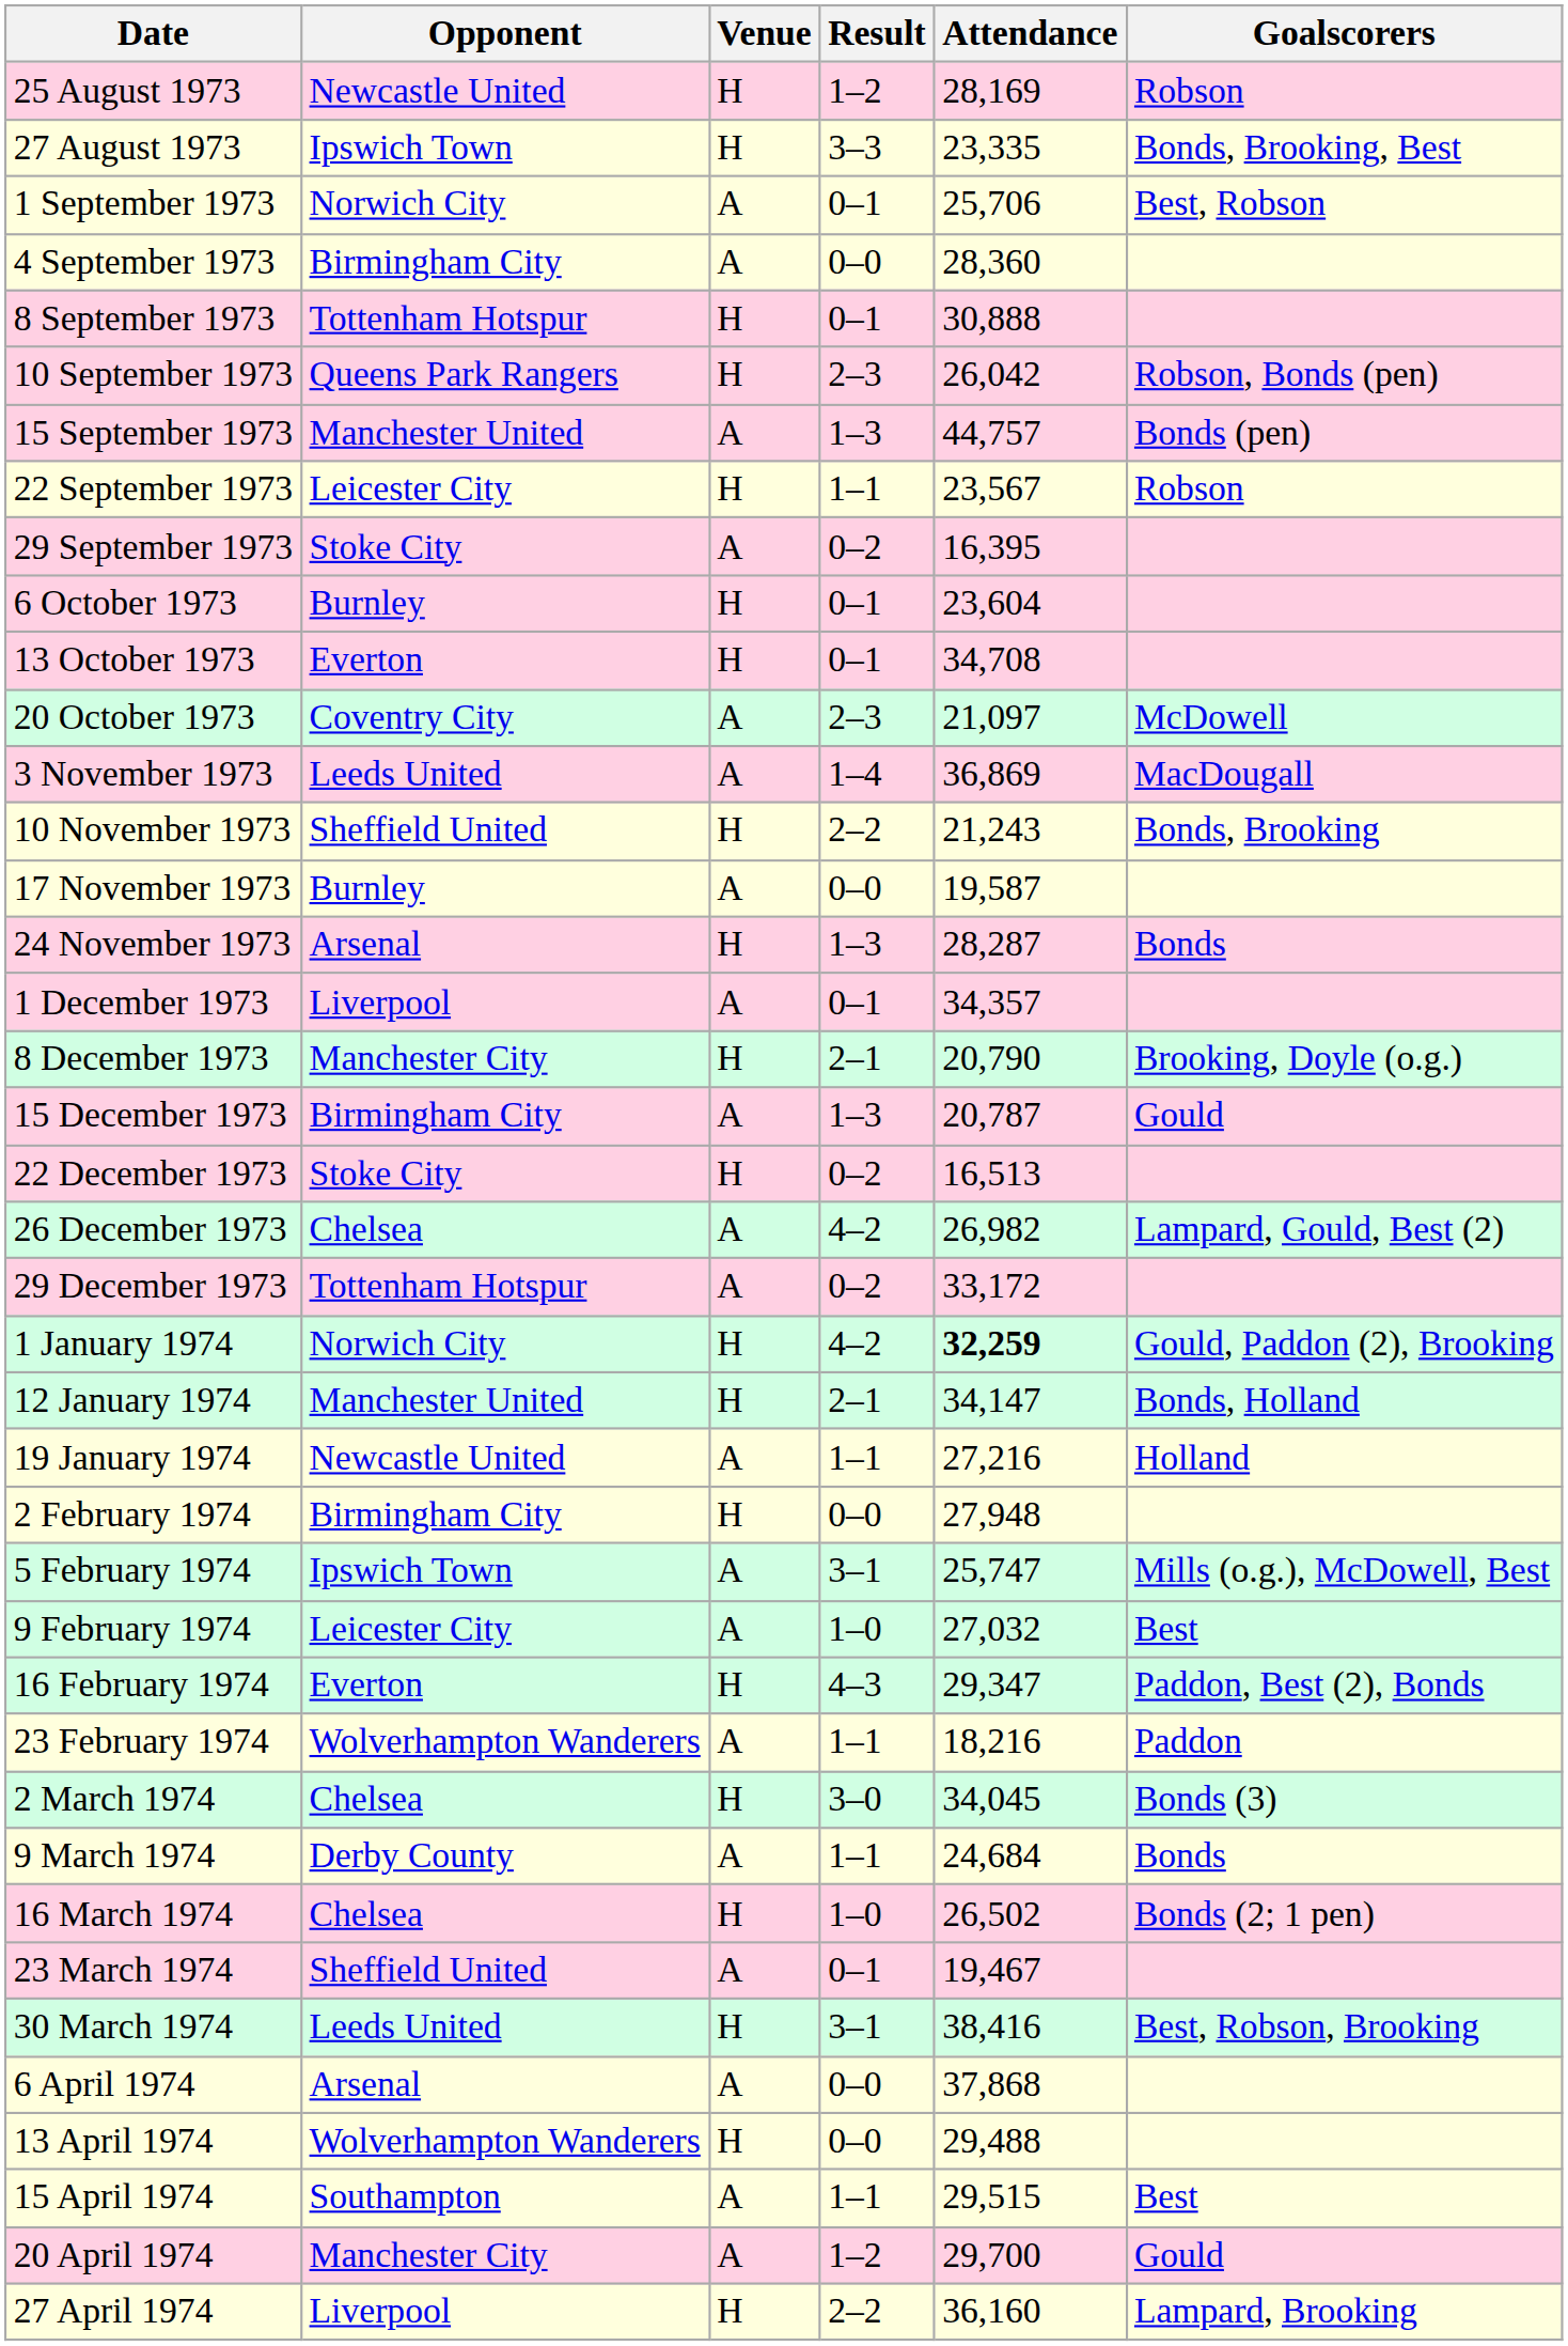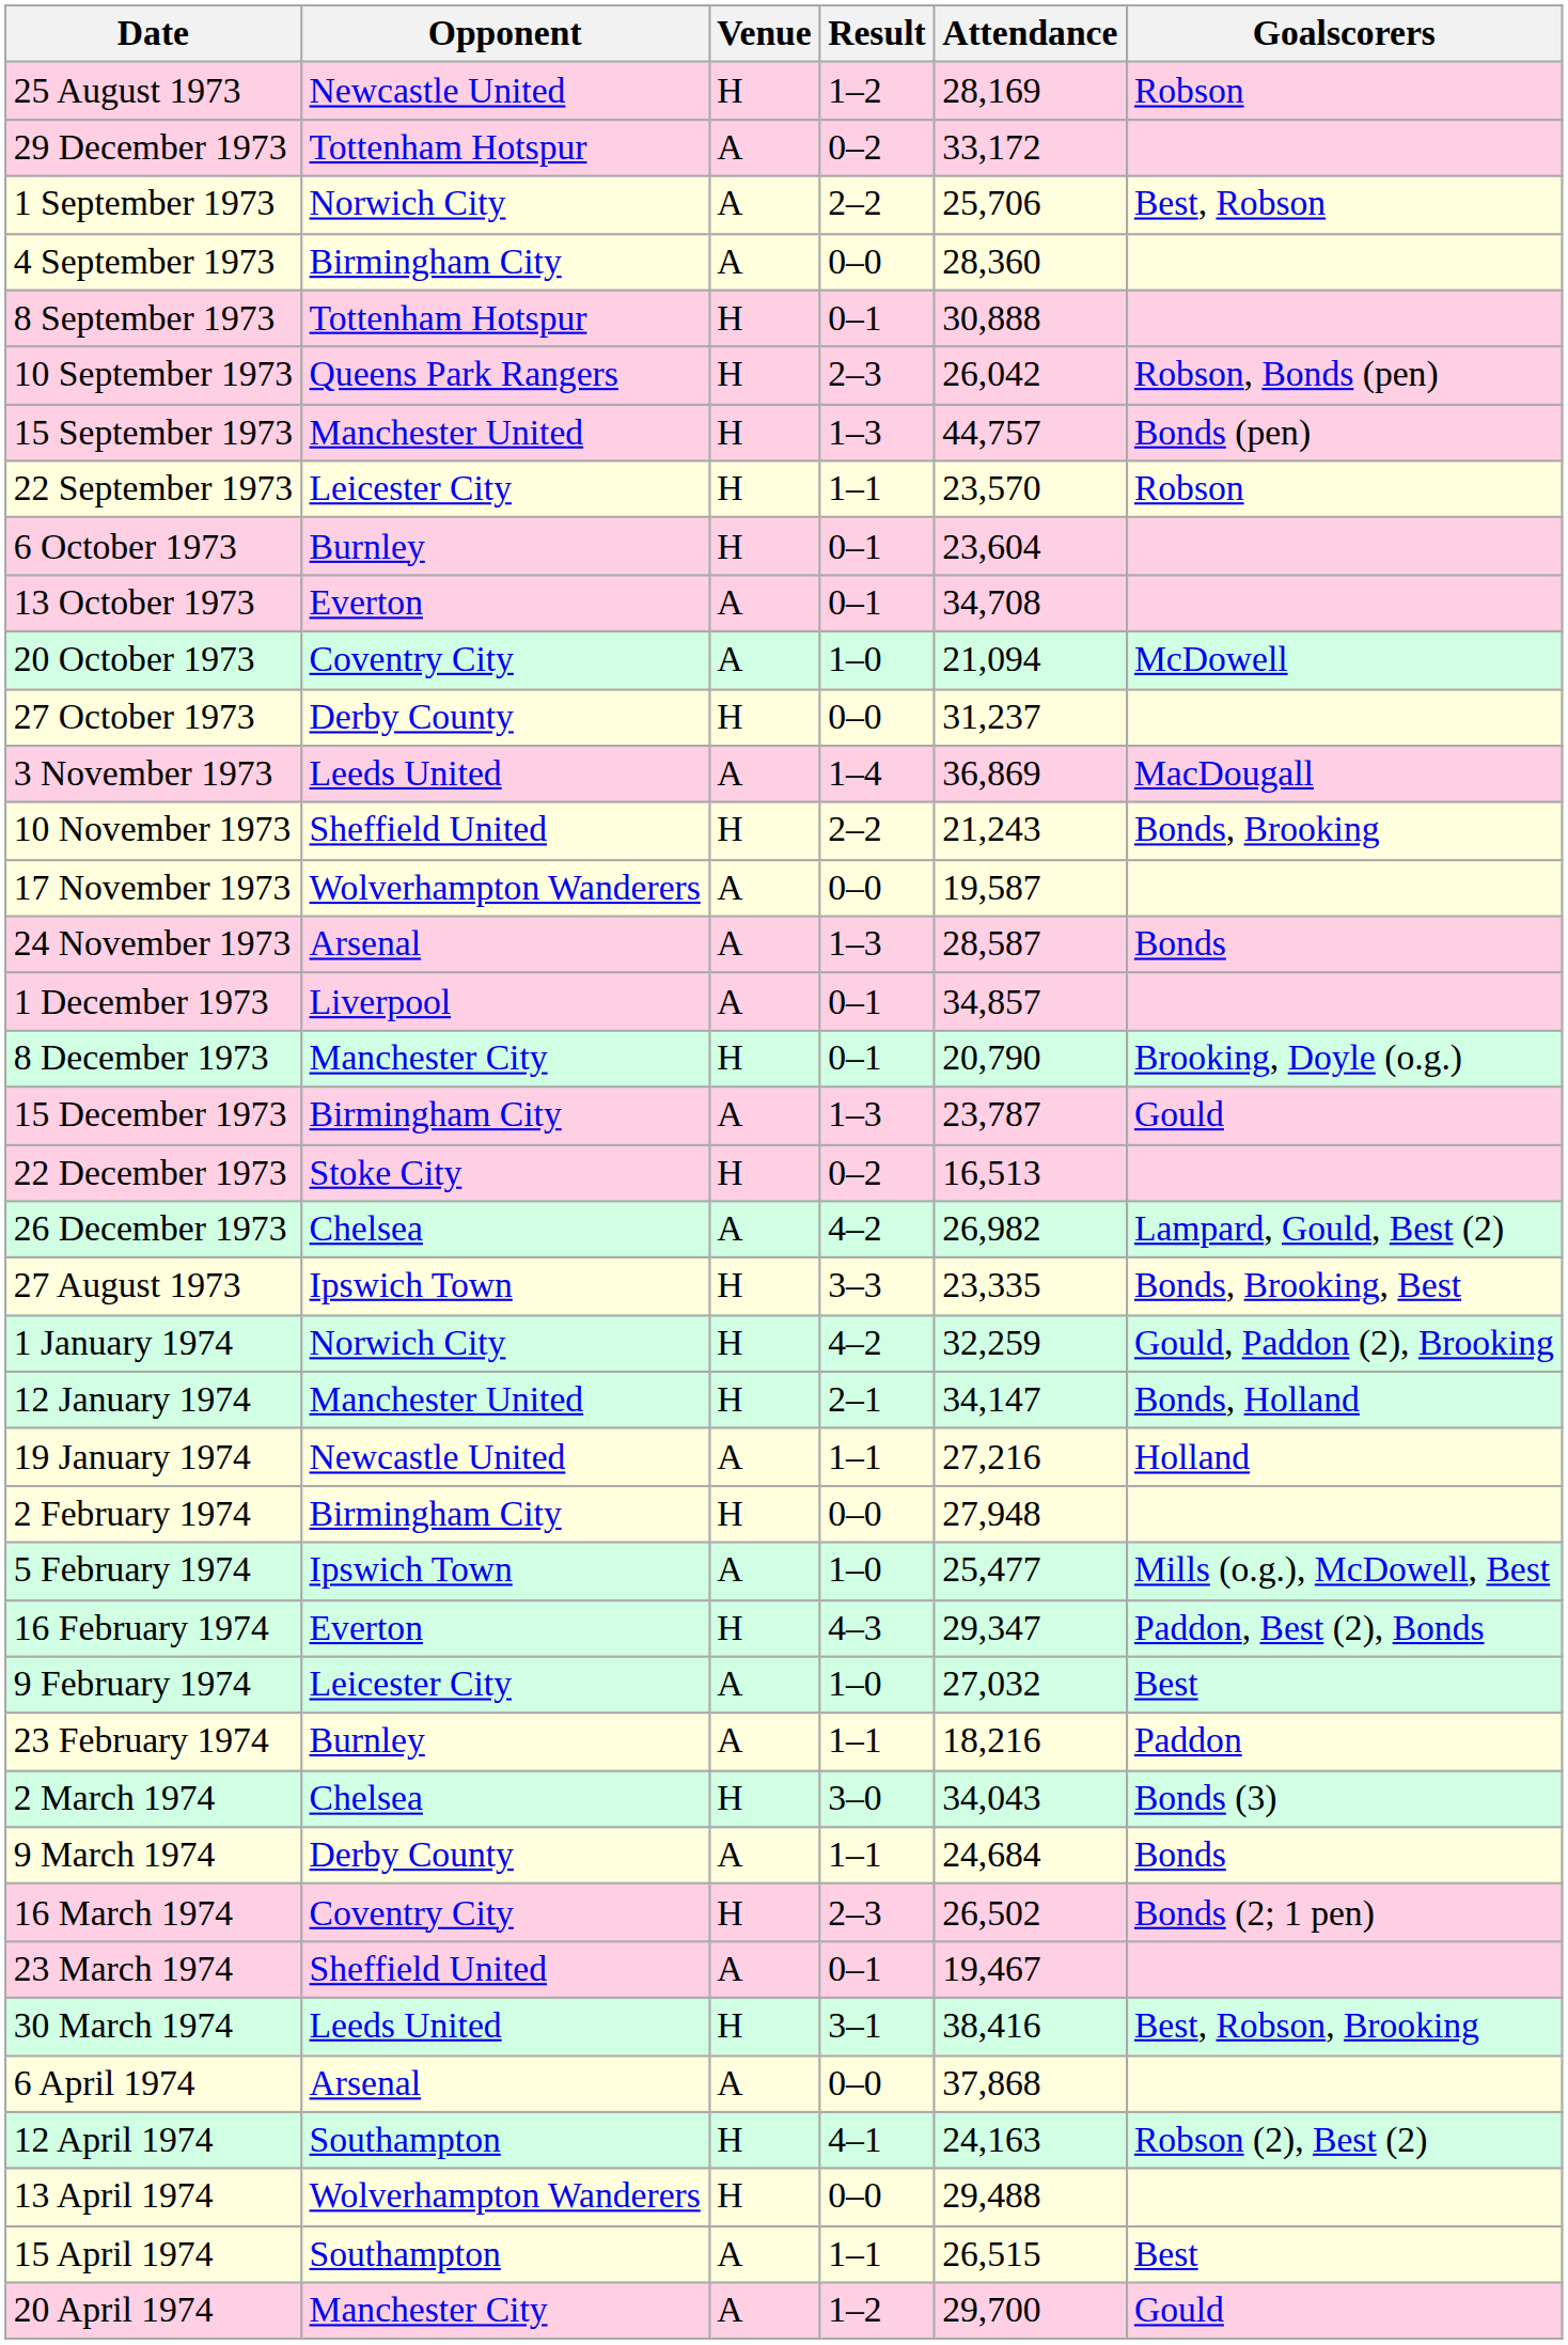rows swapped: 27 August 1973 <-> 29 December 1973
1 September 1973 | Result: 0–1 -> 2–2
15 September 1973 | Venue: A -> H
22 September 1973 | Attendance: 23,567 -> 23,570
- row: 29 September 1973 | Stoke City | A | 0–2 | 16,395
13 October 1973 | Venue: H -> A
20 October 1973 | Result: 2–3 -> 1–0
20 October 1973 | Attendance: 21,097 -> 21,094
+ row: 27 October 1973 | Derby County | H | 0–0 | 31,237
17 November 1973 | Opponent: Burnley -> Wolverhampton Wanderers
24 November 1973 | Venue: H -> A
24 November 1973 | Attendance: 28,287 -> 28,587
1 December 1973 | Attendance: 34,357 -> 34,857
8 December 1973 | Result: 2–1 -> 0–1
15 December 1973 | Attendance: 20,787 -> 23,787
1 January 1974 | Attendance: bold -> normal
5 February 1974 | Result: 3–1 -> 1–0
5 February 1974 | Attendance: 25,747 -> 25,477
rows swapped: 9 February 1974 <-> 16 February 1974
23 February 1974 | Opponent: Wolverhampton Wanderers -> Burnley
2 March 1974 | Attendance: 34,045 -> 34,043
16 March 1974 | Opponent: Chelsea -> Coventry City
16 March 1974 | Result: 1–0 -> 2–3
+ row: 12 April 1974 | Southampton | H | 4–1 | 24,163 | Robson (2), Best (2)
15 April 1974 | Attendance: 29,515 -> 26,515
- row: 27 April 1974 | Liverpool | H | 2–2 | 36,160 | Lampard, Brooking
